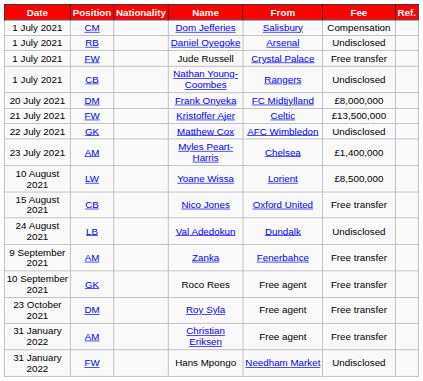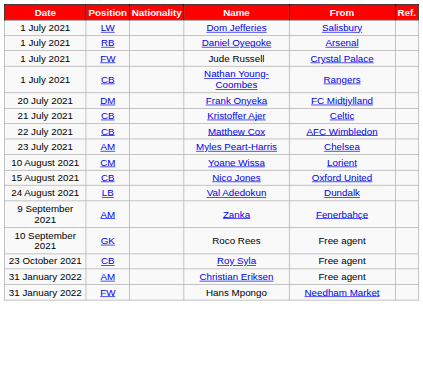- column: Fee | Compensation | Undisclosed | Free transfer | Undisclosed | £8,000,000 | £13,500,000 | Undisclosed | £1,400,000 | £8,500,000 | Free transfer | Undisclosed | Free transfer | Free transfer | Free transfer | Free transfer | Undisclosed
Dom Jefferies | Position: CM -> LW
Kristoffer Ajer | Position: FW -> CB
Matthew Cox | Position: GK -> CB
Yoane Wissa | Position: LW -> CM
Roy Syla | Position: DM -> CB
